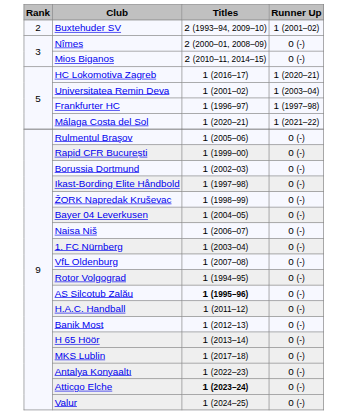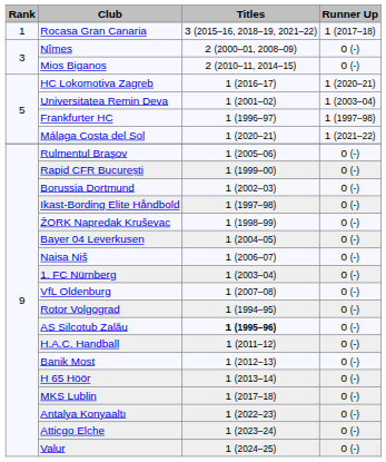+ row: 1 | Rocasa Gran Canaria | 3 (2015–16, 2018–19, 2021–22) | 1 (2017–18)
- row: 2 | Buxtehuder SV | 2 (1993–94, 2009–10) | 1 (2001–02)
Atticgo Elche | Titles: bold -> normal
